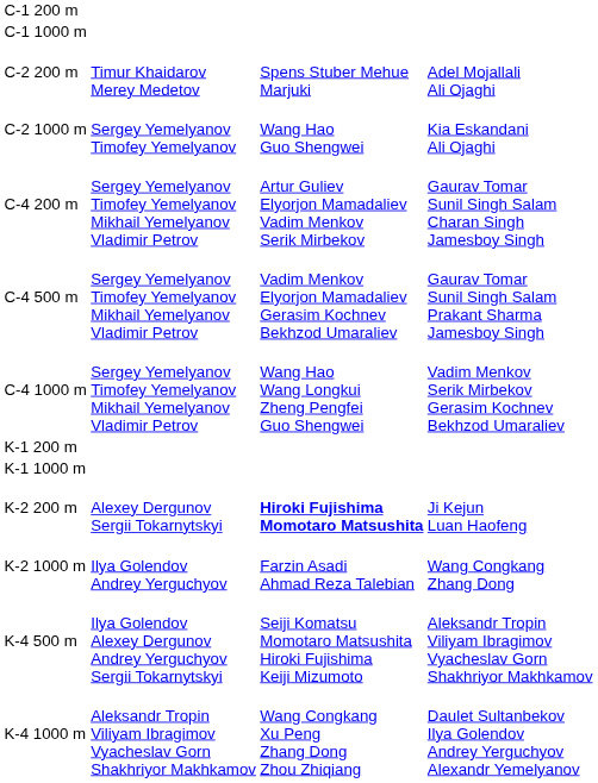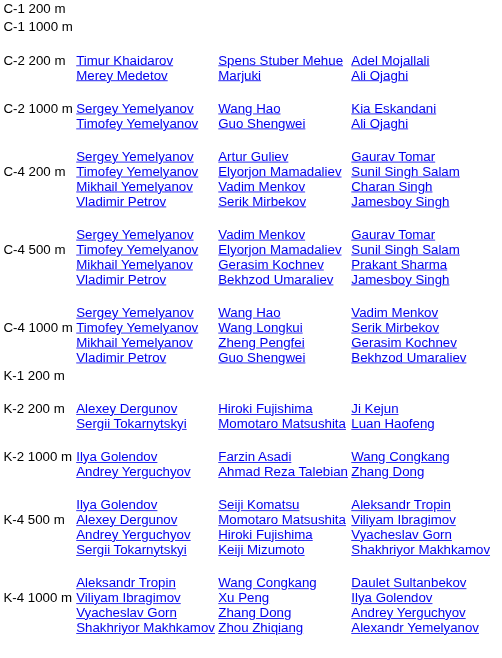- row: K-1 1000 m
K-2 200 m | column 3: bold -> normal
